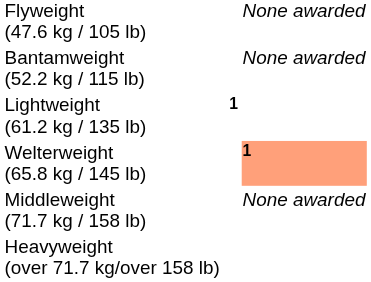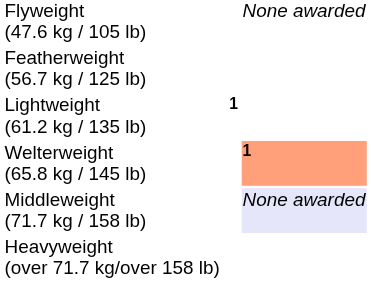- row: Bantamweight (52.2 kg / 115 lb) | None awarded
+ row: Featherweight (56.7 kg / 125 lb)
Middleweight (71.7 kg / 158 lb) | column 4: no background -> lavender background
